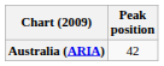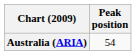Australia (ARIA) | Peak position: 42 -> 54
